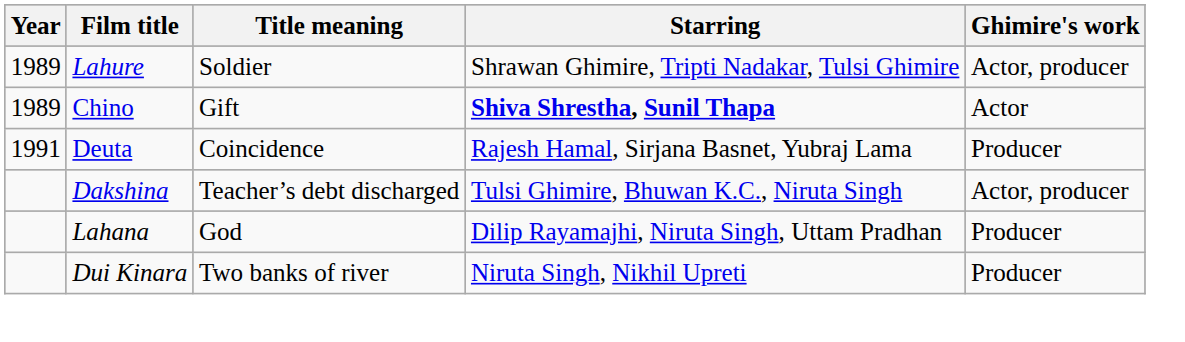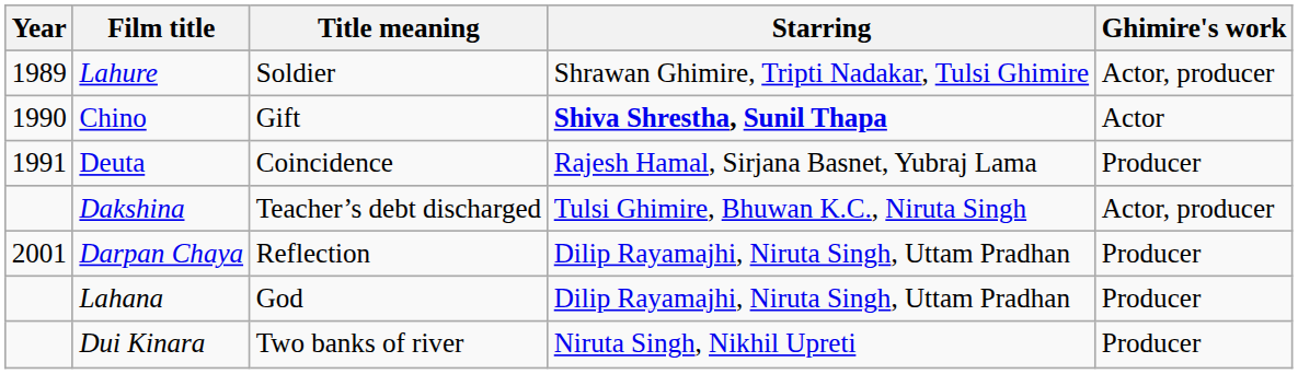Chino | Year: 1989 -> 1990
+ row: 2001 | Darpan Chaya | Reflection | Dilip Rayamajhi, Niruta Singh, Uttam Pradhan | Producer
